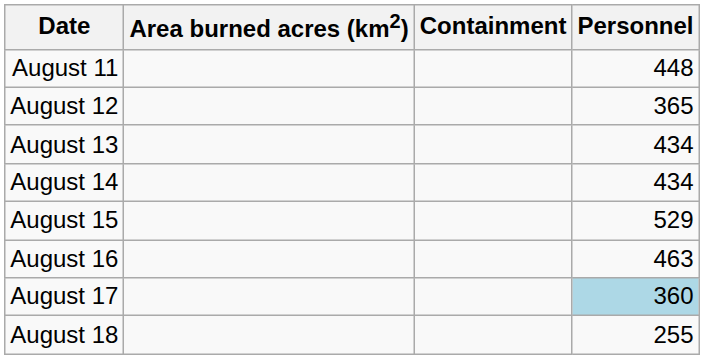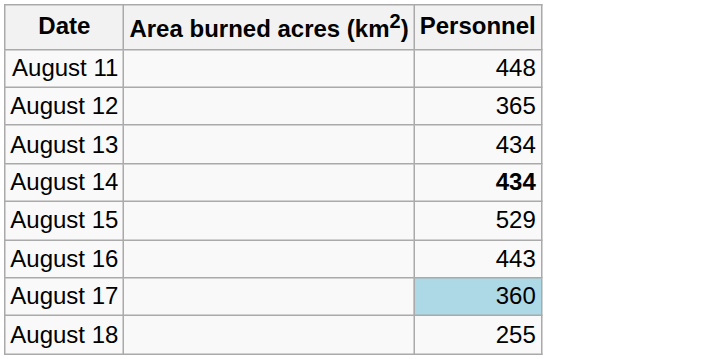- column: Containment
August 14 | Personnel: normal -> bold
August 16 | Personnel: 463 -> 443
